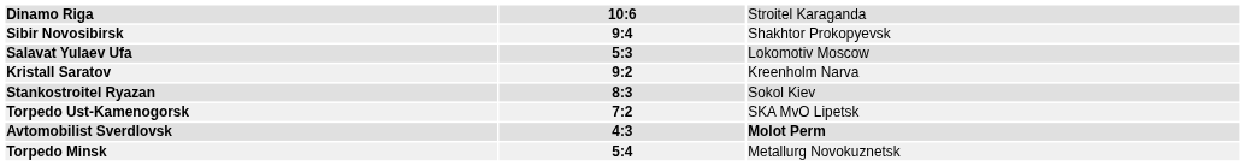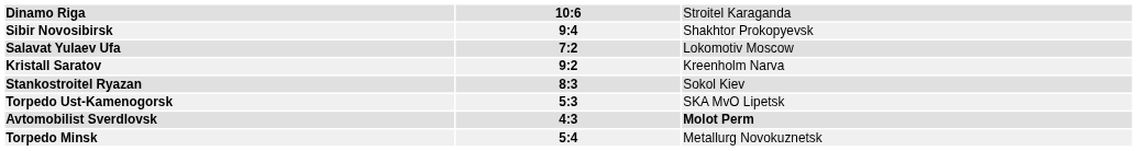Salavat Yulaev Ufa | column 2: 5:3 -> 7:2
Torpedo Ust-Kamenogorsk | column 2: 7:2 -> 5:3
